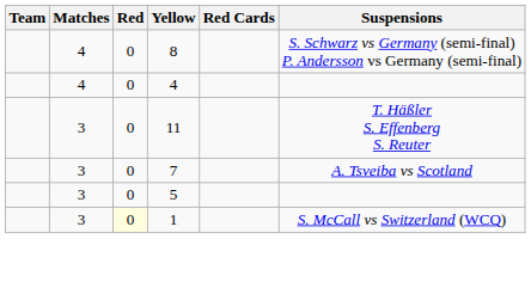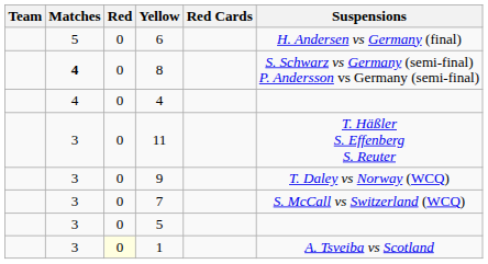+ row: 5 | 0 | 6 | H. Andersen vs Germany (final)
8 | Matches: normal -> bold
+ row: 3 | 0 | 9 | T. Daley vs Norway (WCQ)
7 | Suspensions: A. Tsveiba vs Scotland -> S. McCall vs Switzerland (WCQ)
1 | Suspensions: S. McCall vs Switzerland (WCQ) -> A. Tsveiba vs Scotland
